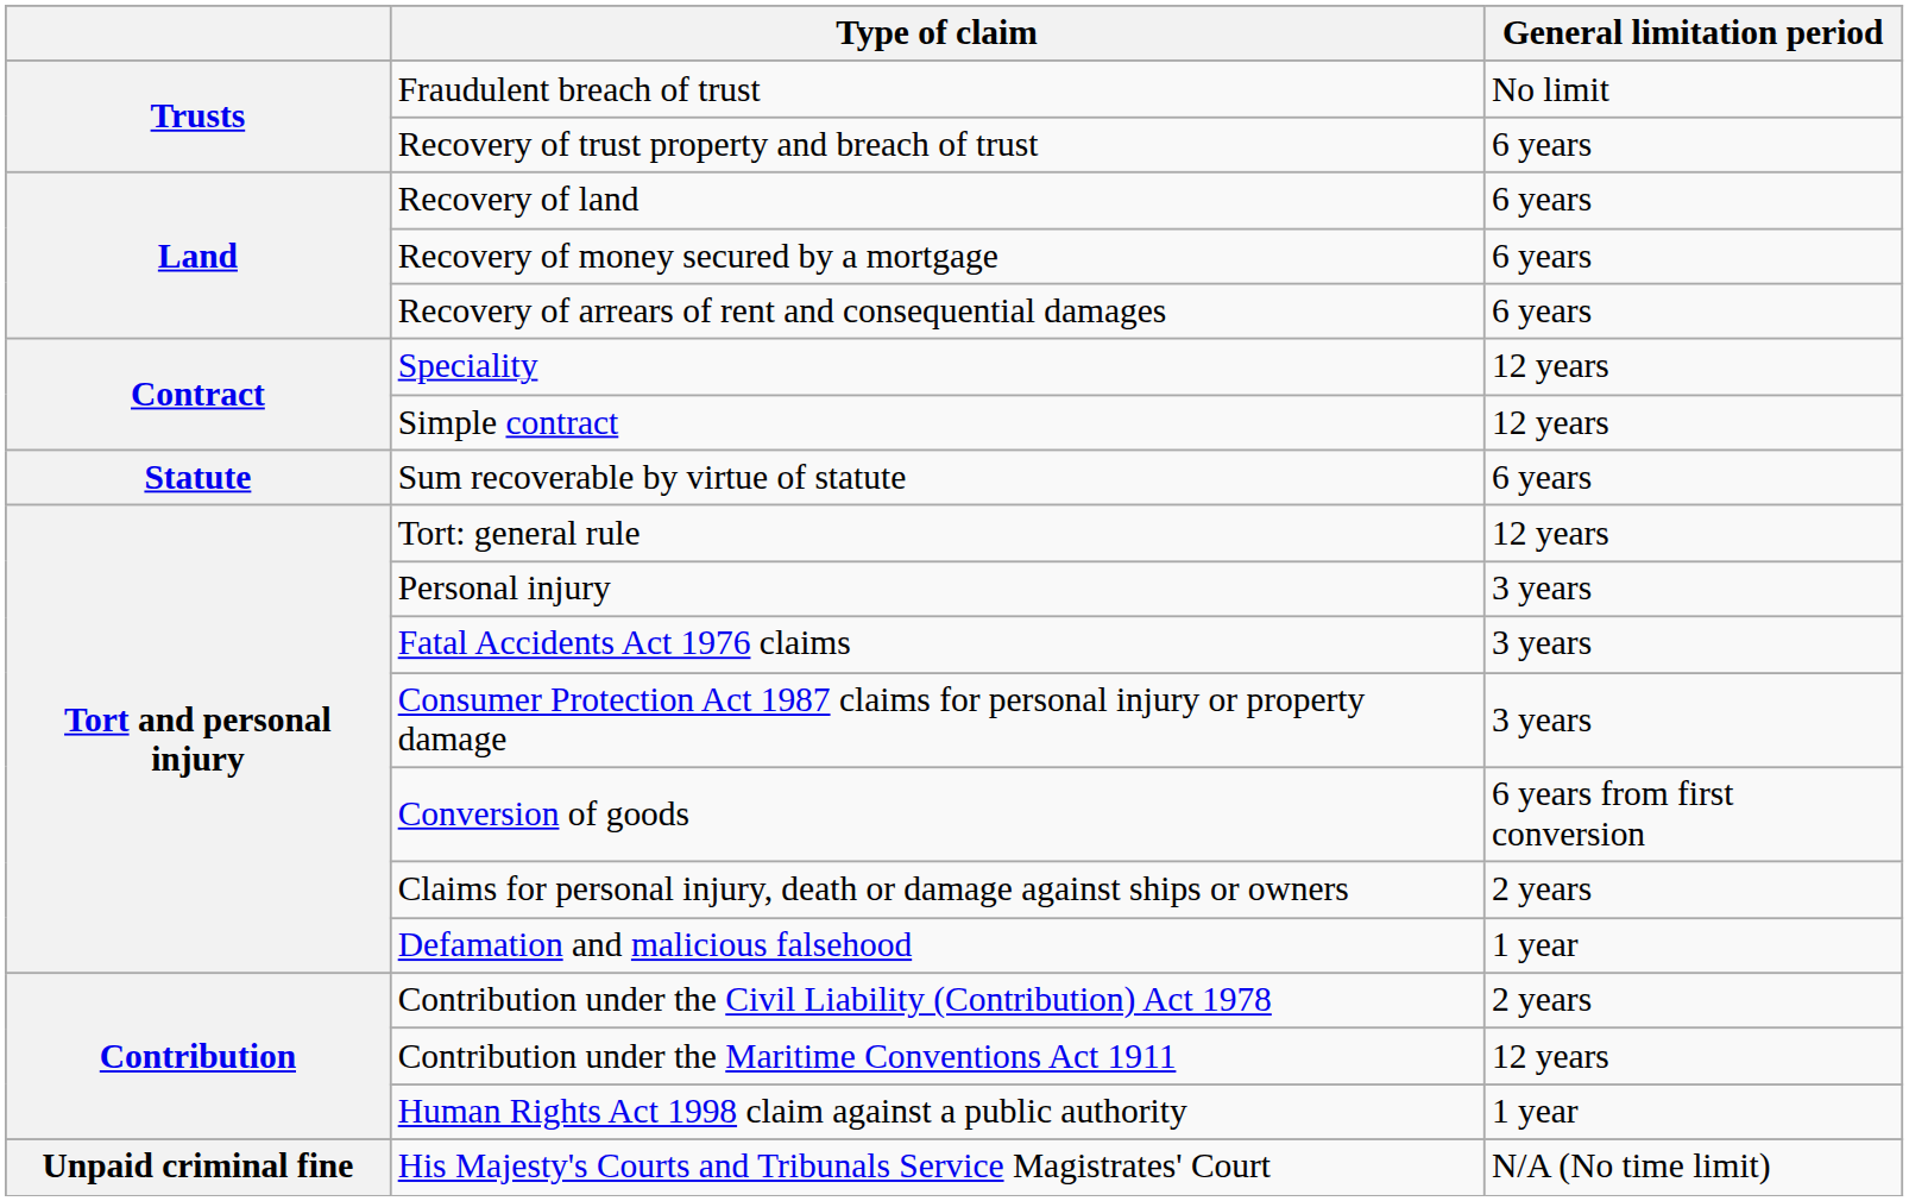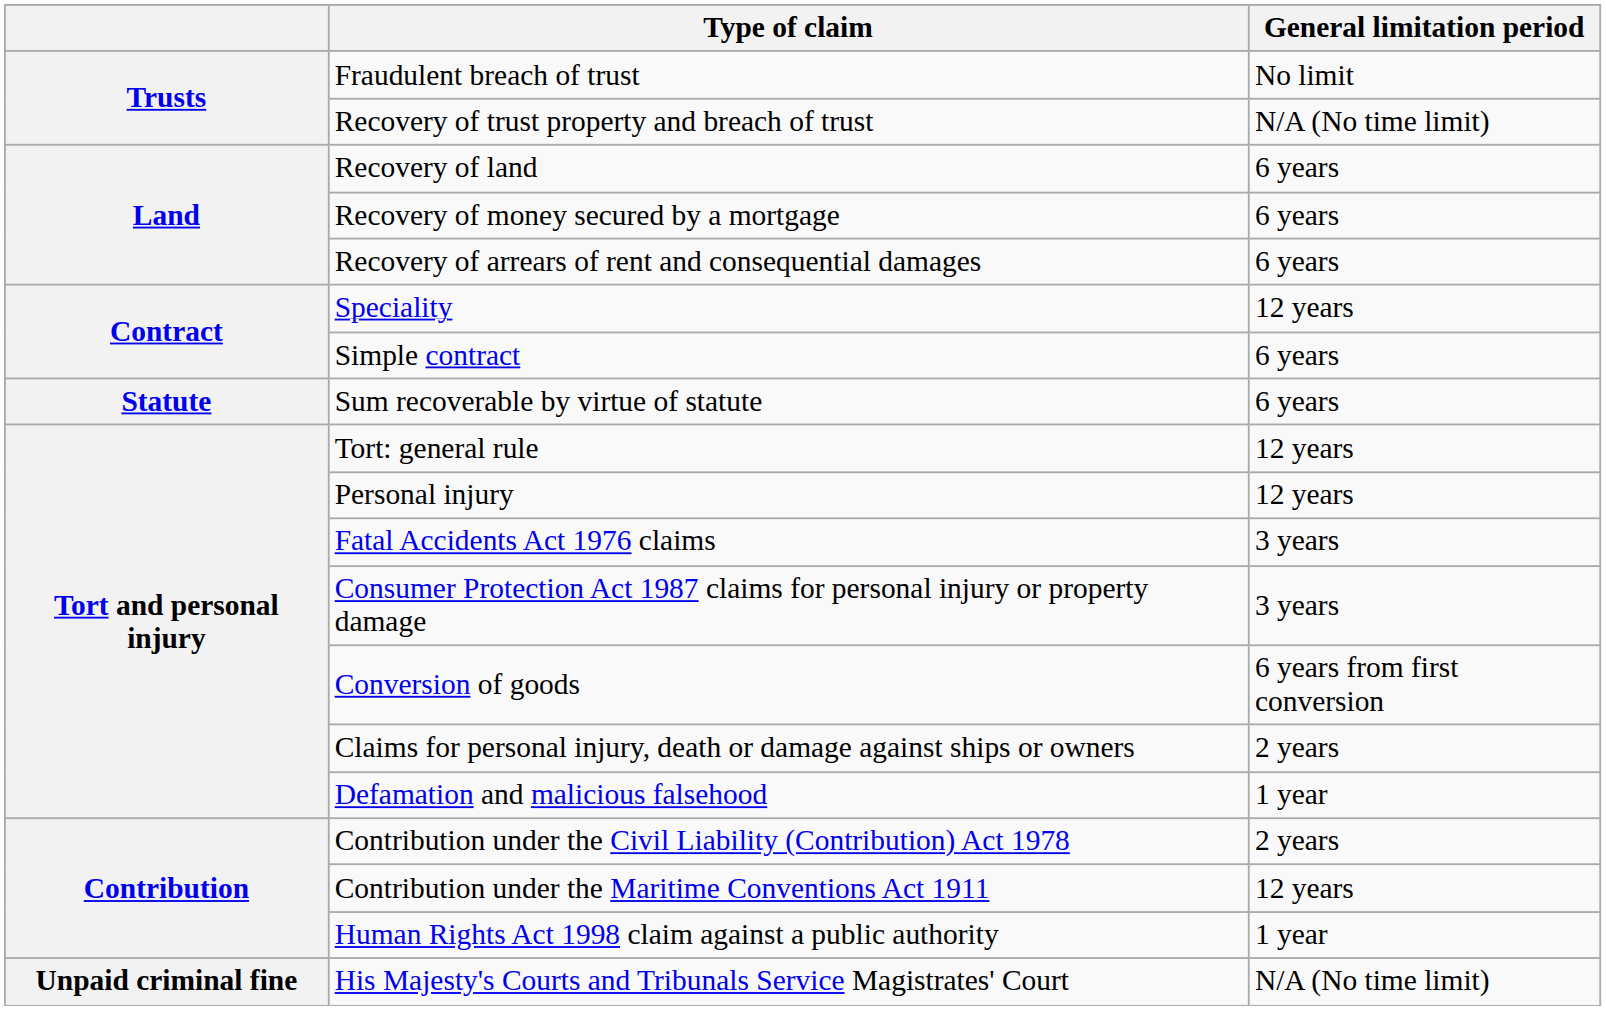Recovery of trust property and breach of trust | General limitation period: 6 years -> N/A (No time limit)
Simple contract | General limitation period: 12 years -> 6 years
Personal injury | General limitation period: 3 years -> 12 years
